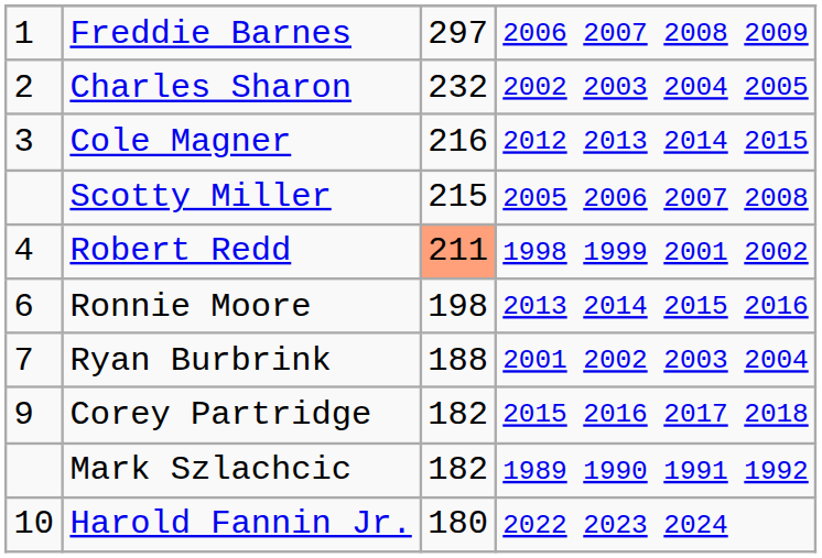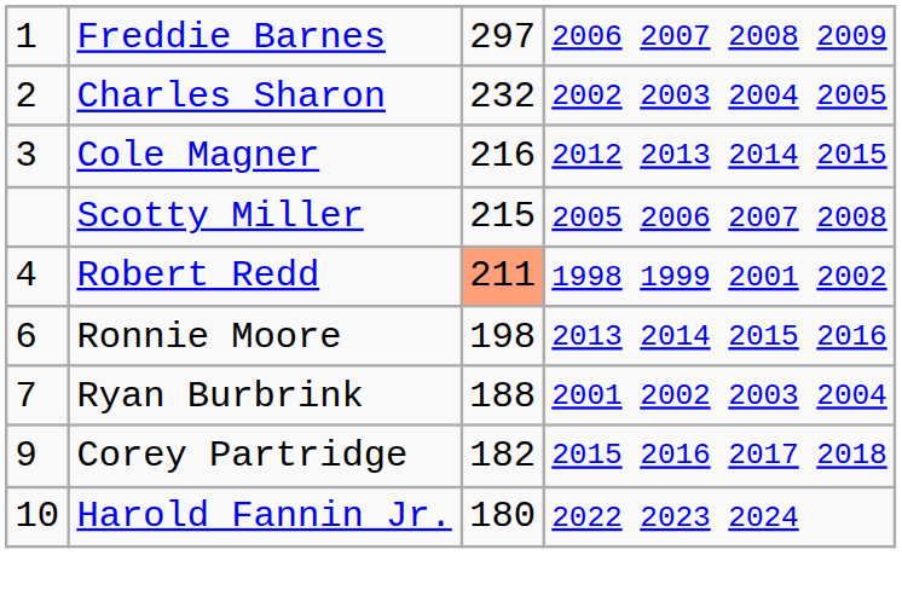- row: Mark Szlachcic | 182 | 1989 1990 1991 1992
